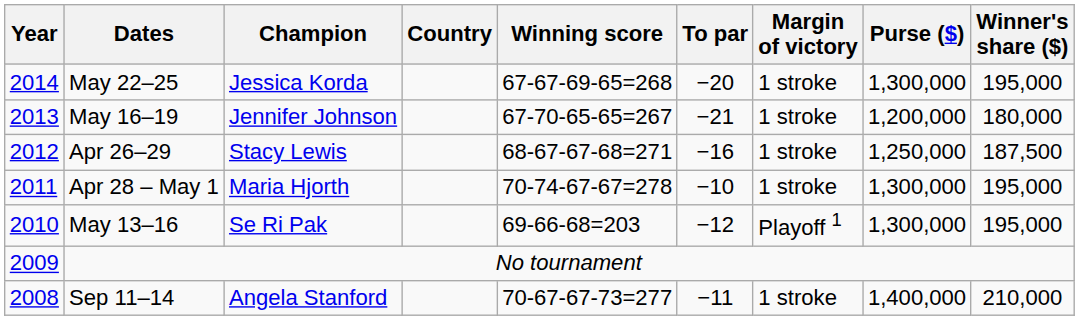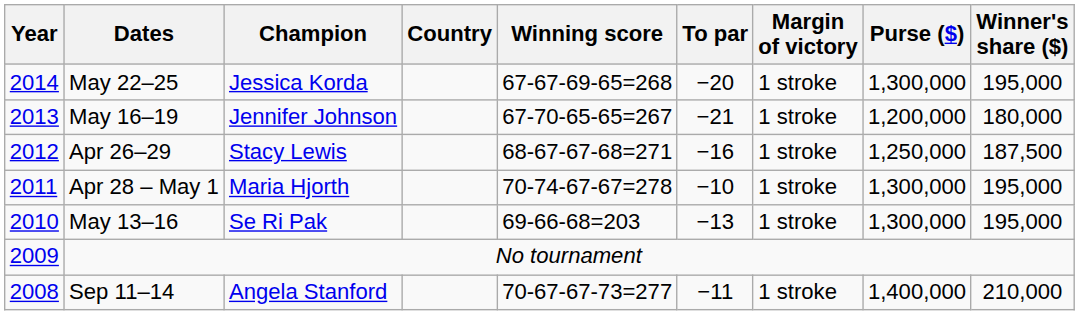May 13–16 | To par: −12 -> −13
May 13–16 | Margin of victory: Playoff 1 -> 1 stroke
